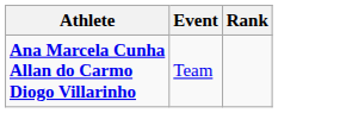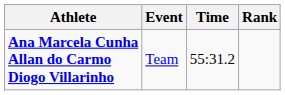+ column: Time | 55:31.2
